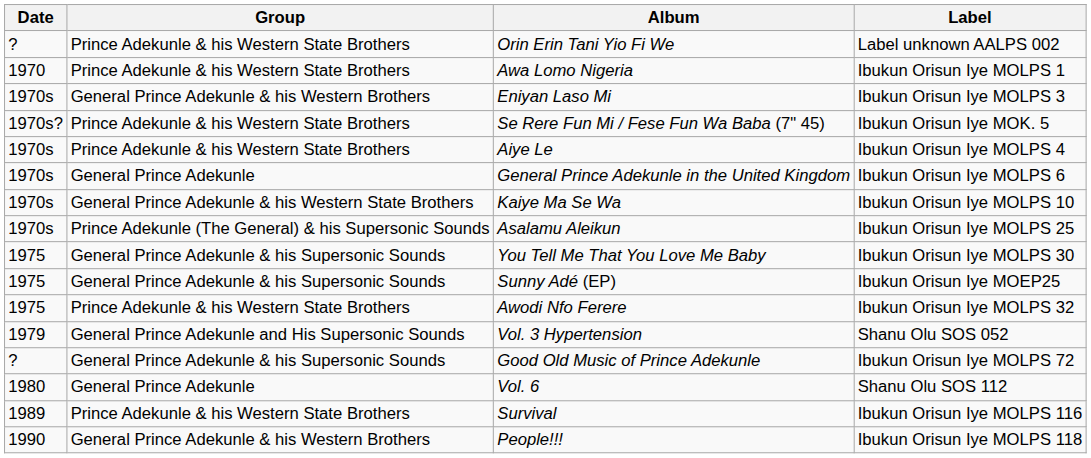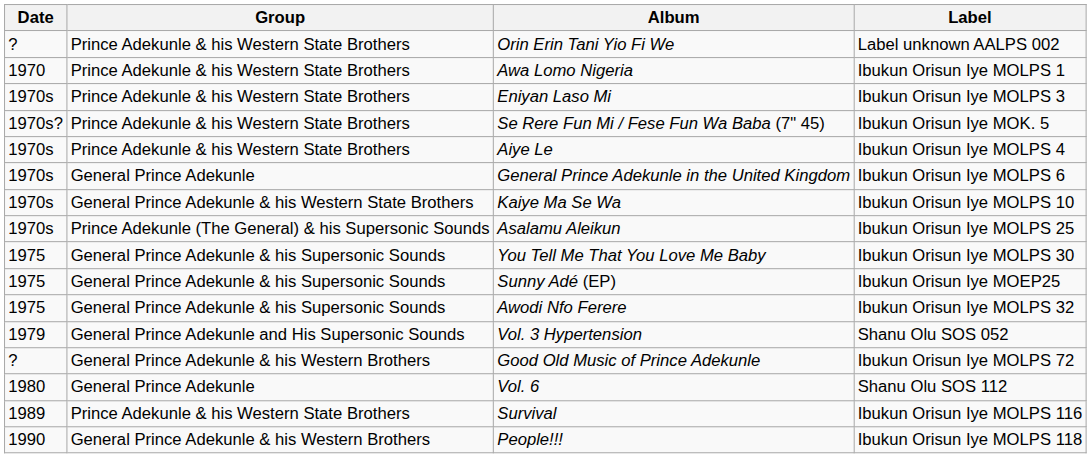Eniyan Laso Mi | Group: General Prince Adekunle & his Western Brothers -> Prince Adekunle & his Western State Brothers
Awodi Nfo Ferere | Group: Prince Adekunle & his Western State Brothers -> General Prince Adekunle & his Supersonic Sounds
Good Old Music of Prince Adekunle | Group: General Prince Adekunle & his Supersonic Sounds -> General Prince Adekunle & his Western Brothers
